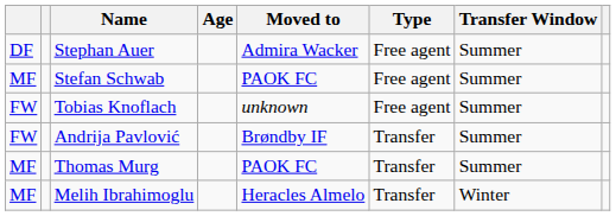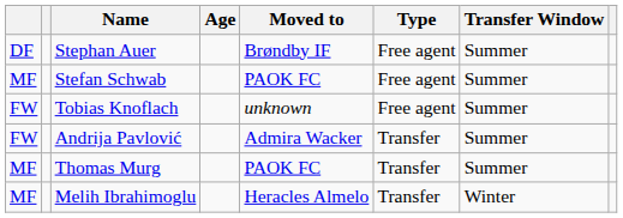Stephan Auer | Moved to: Admira Wacker -> Brøndby IF
Andrija Pavlović | Moved to: Brøndby IF -> Admira Wacker
